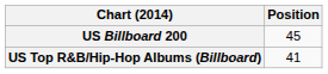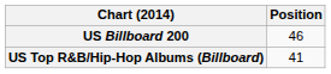US Billboard 200 | Position: 45 -> 46
